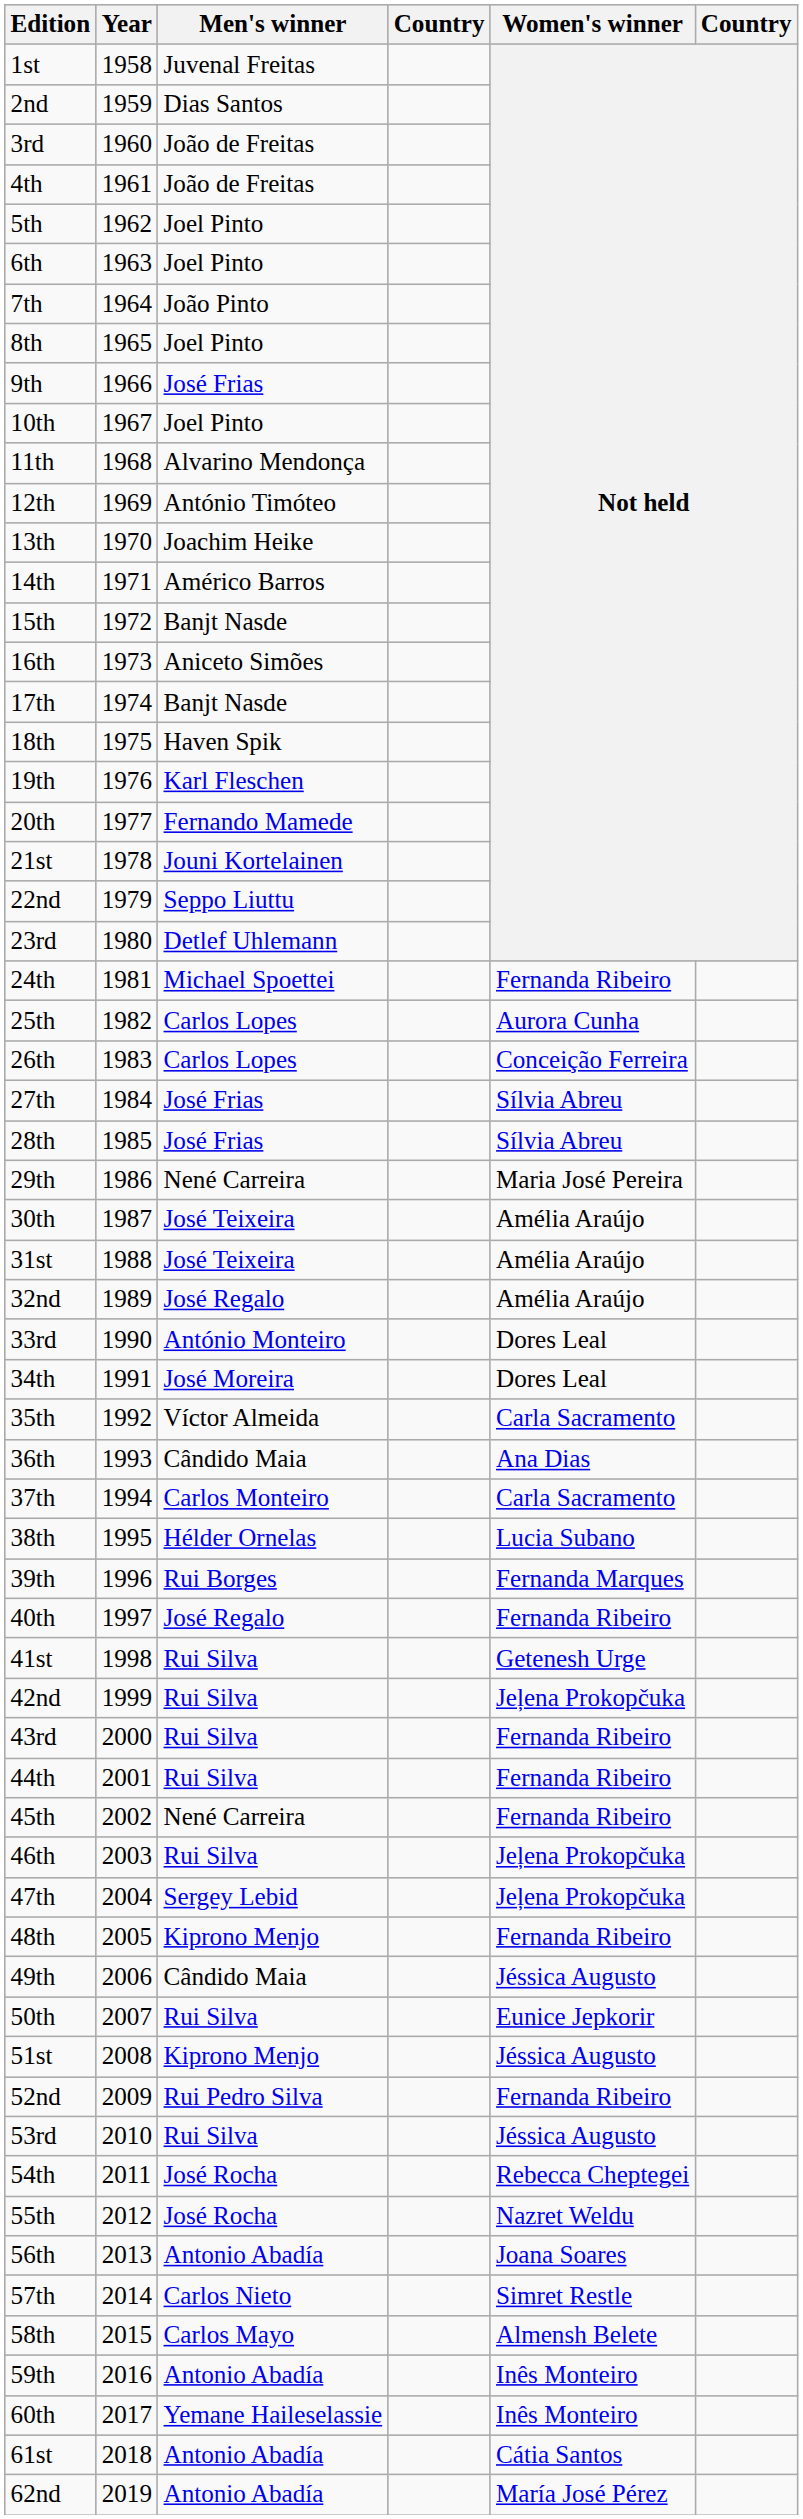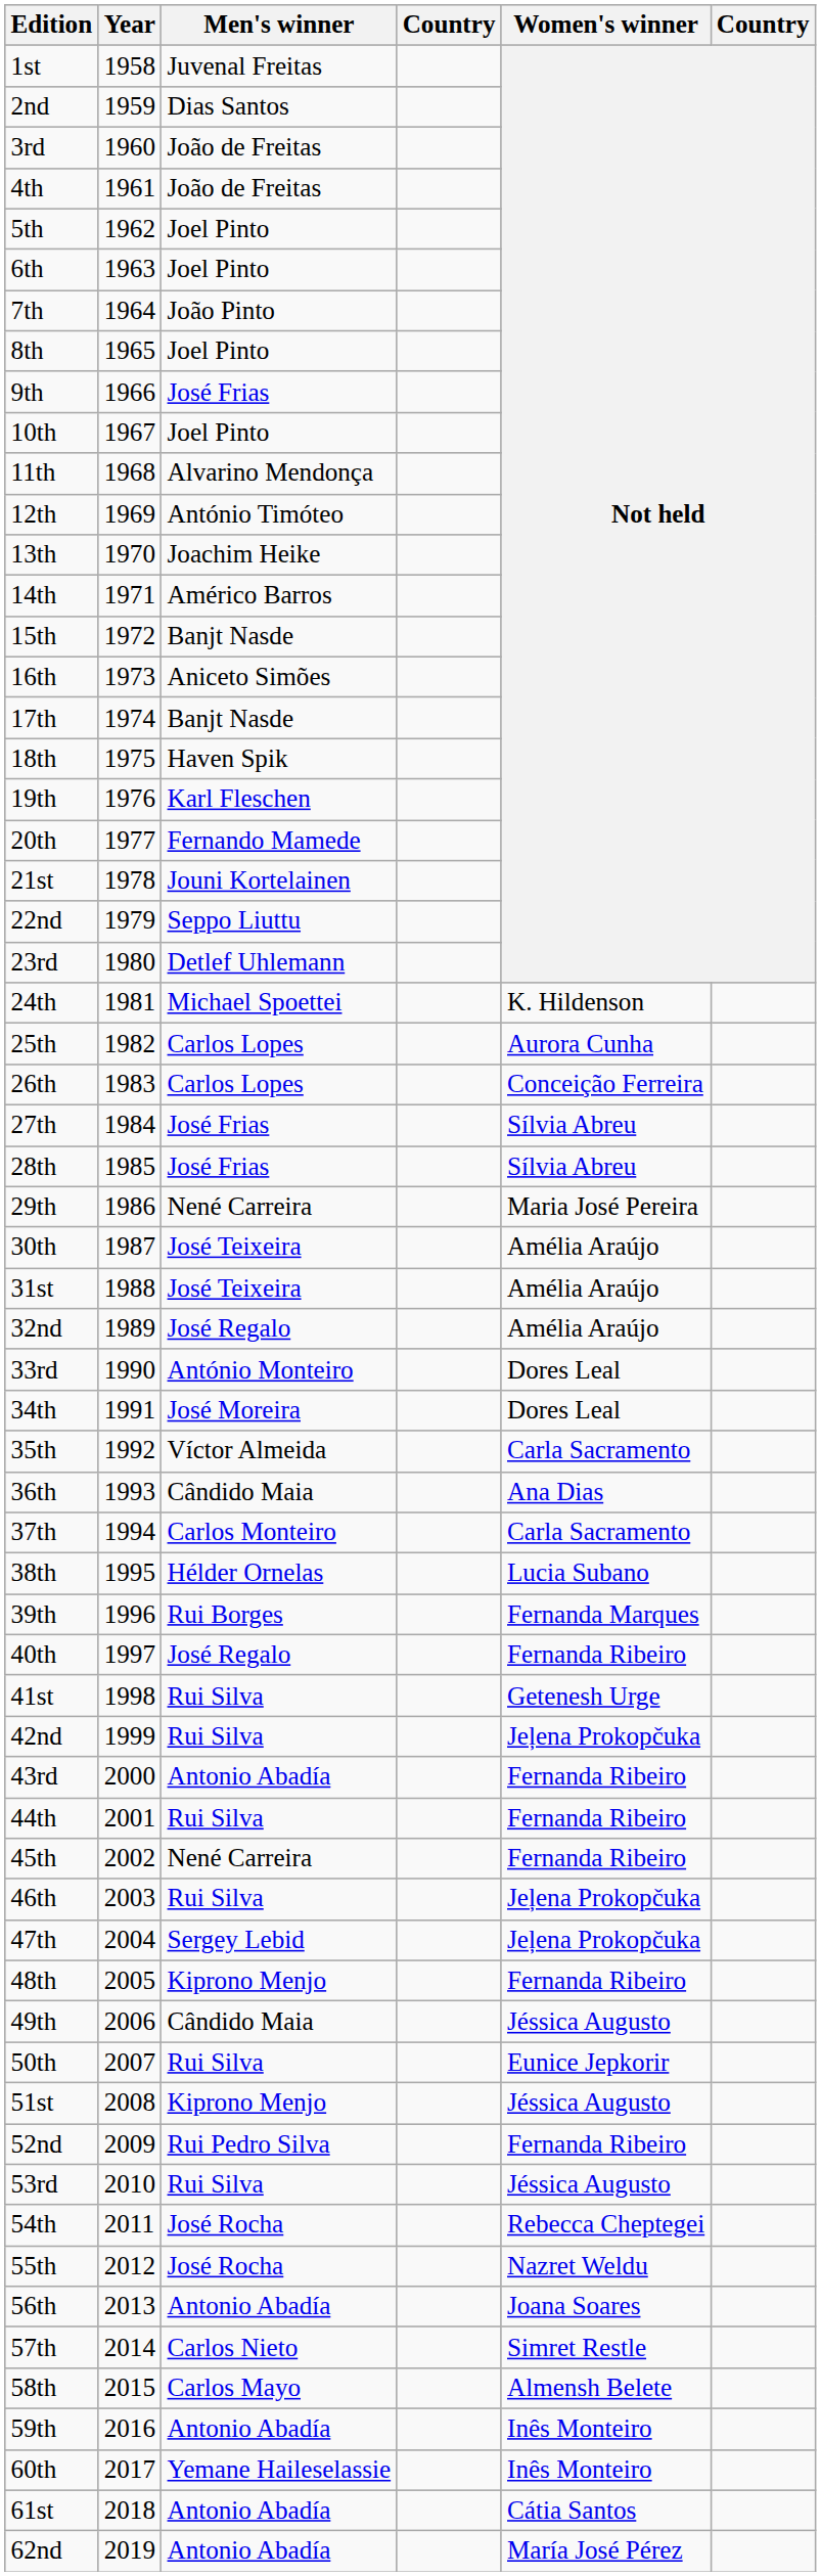24th | Women's winner: Fernanda Ribeiro -> K. Hildenson
43rd | Men's winner: Rui Silva -> Antonio Abadía
